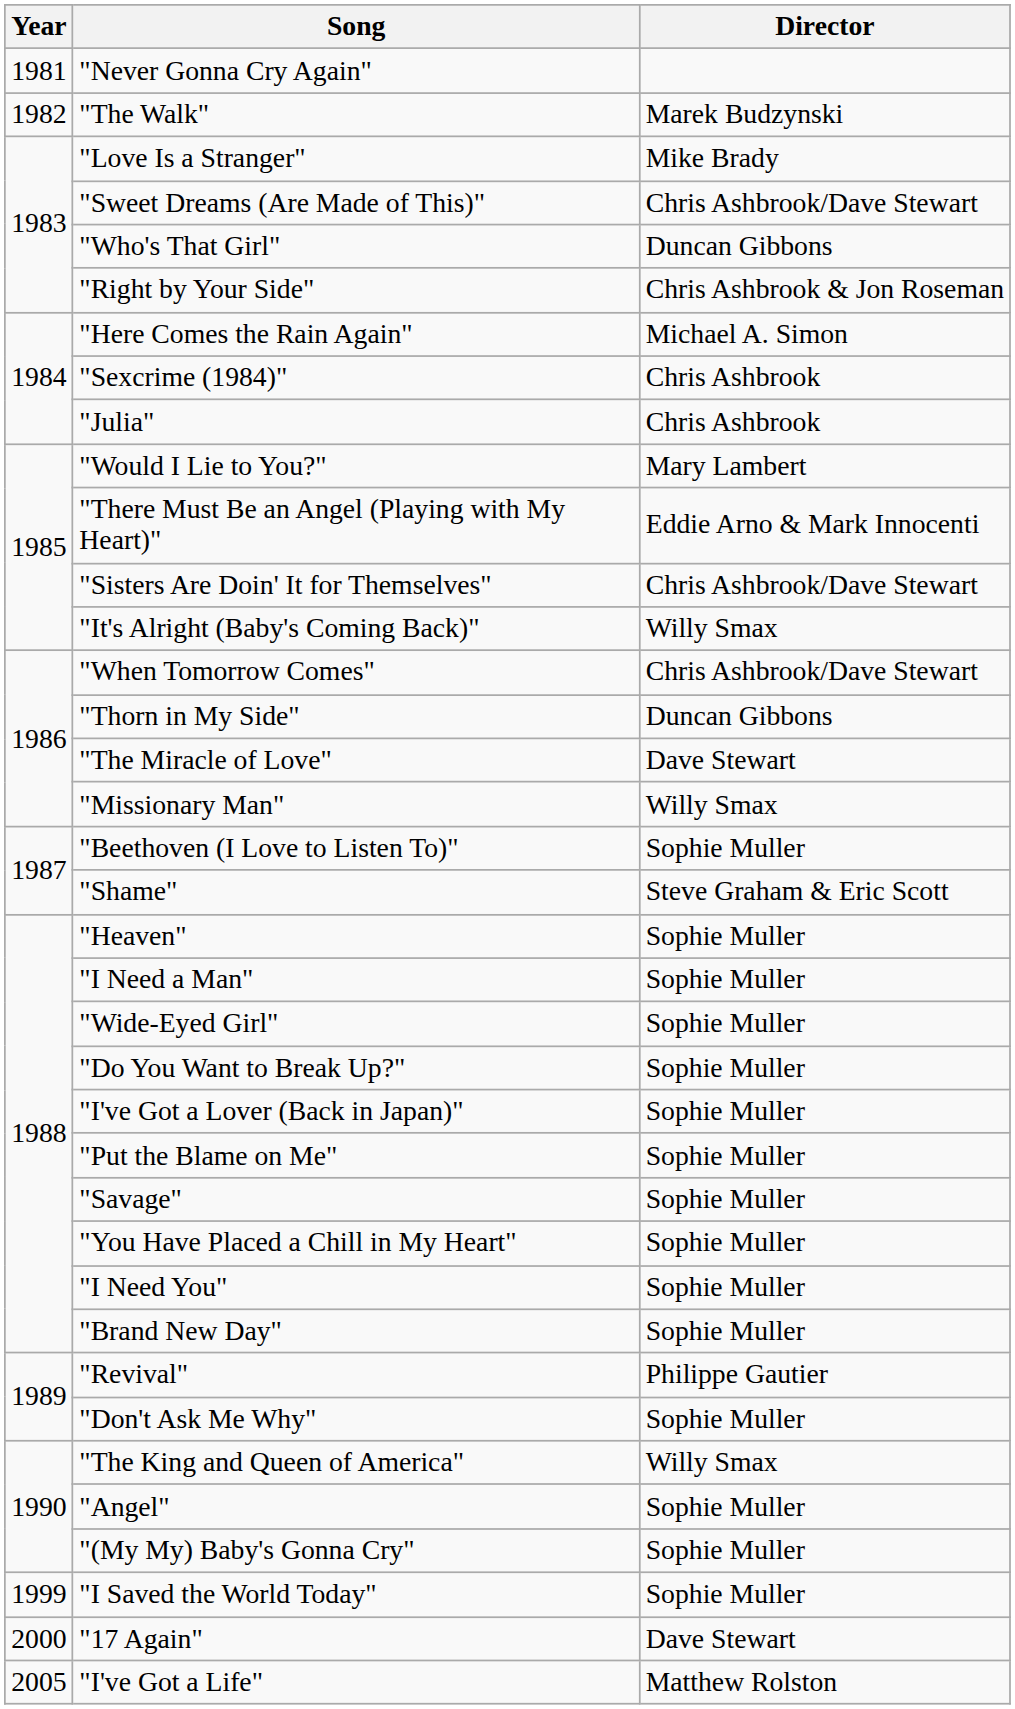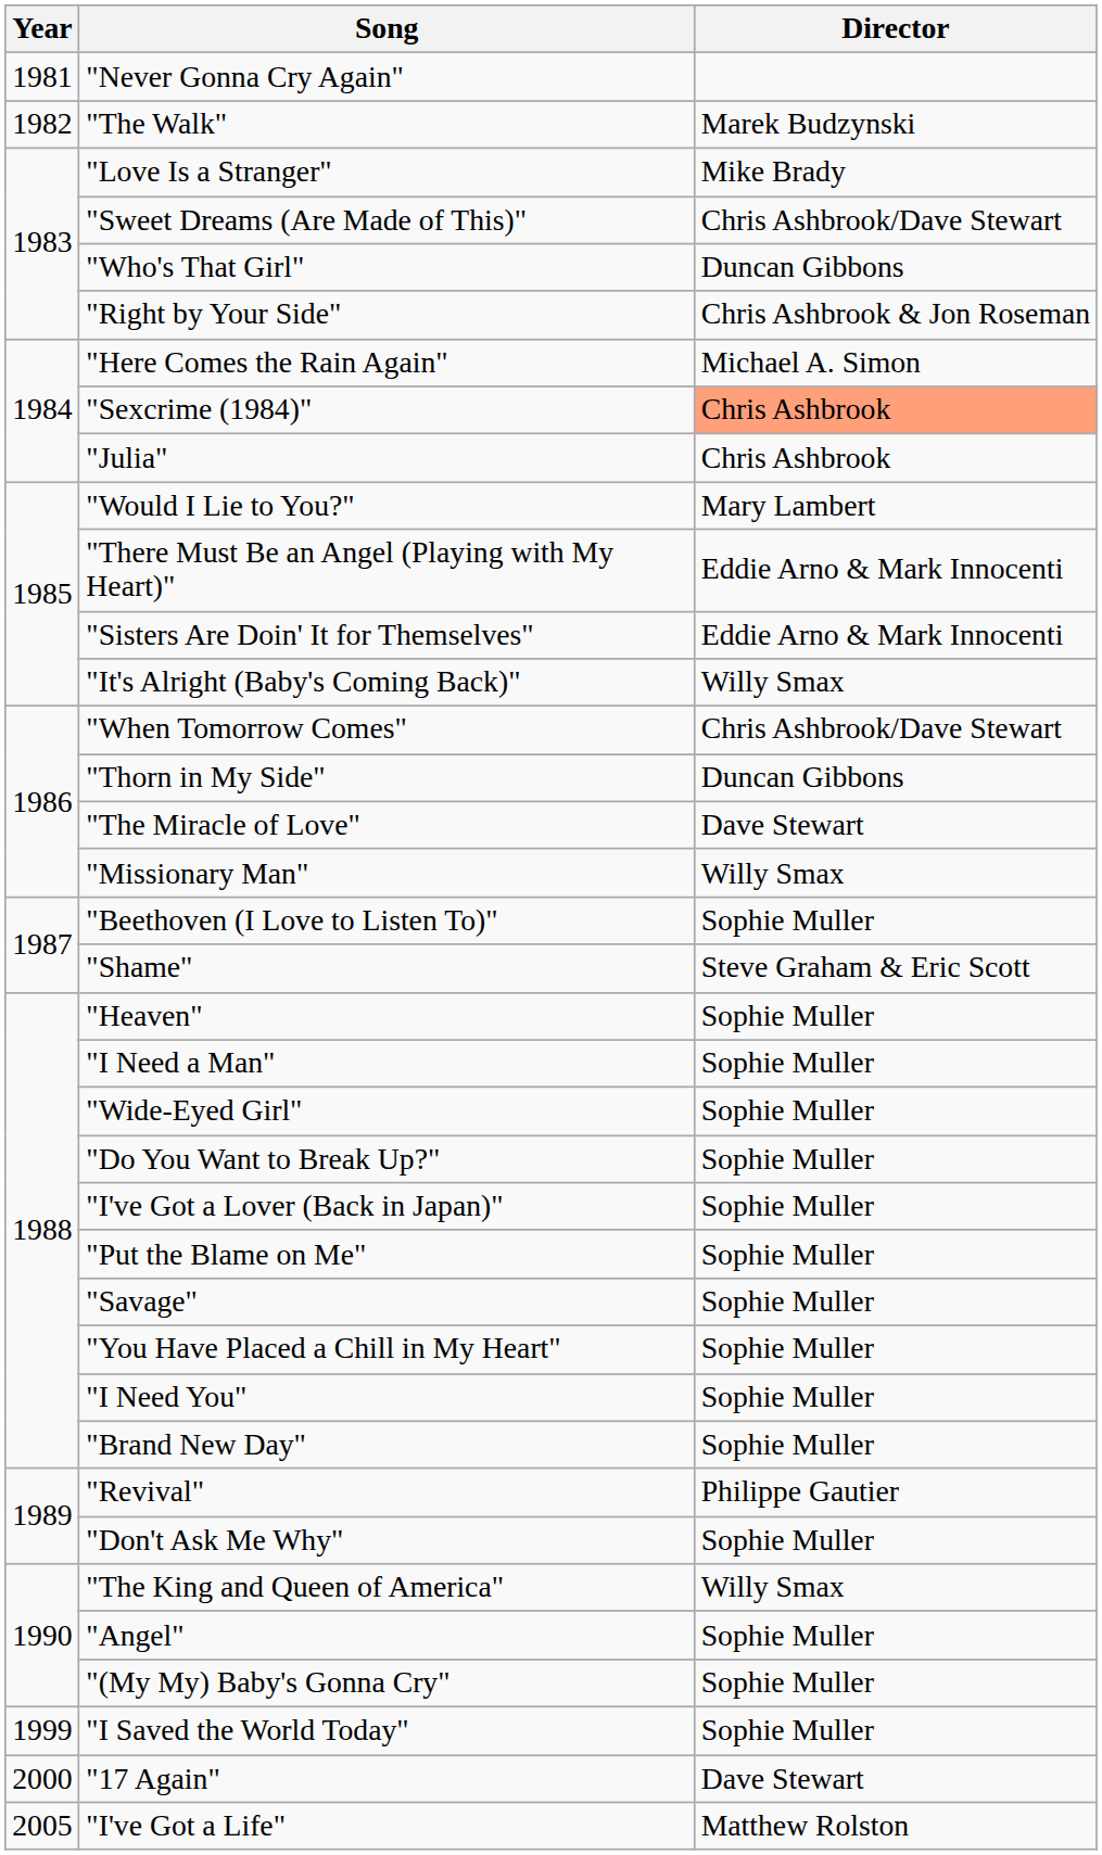"Sexcrime (1984)" | Director: no background -> lightsalmon background
"Sisters Are Doin' It for Themselves" | Director: Chris Ashbrook/Dave Stewart -> Eddie Arno & Mark Innocenti
